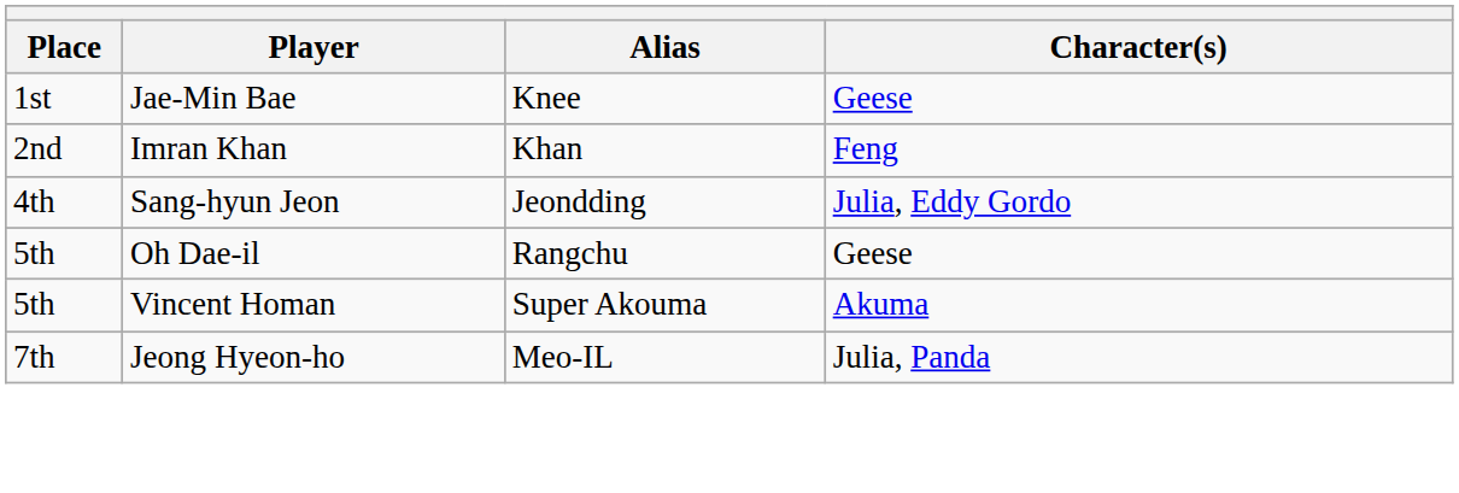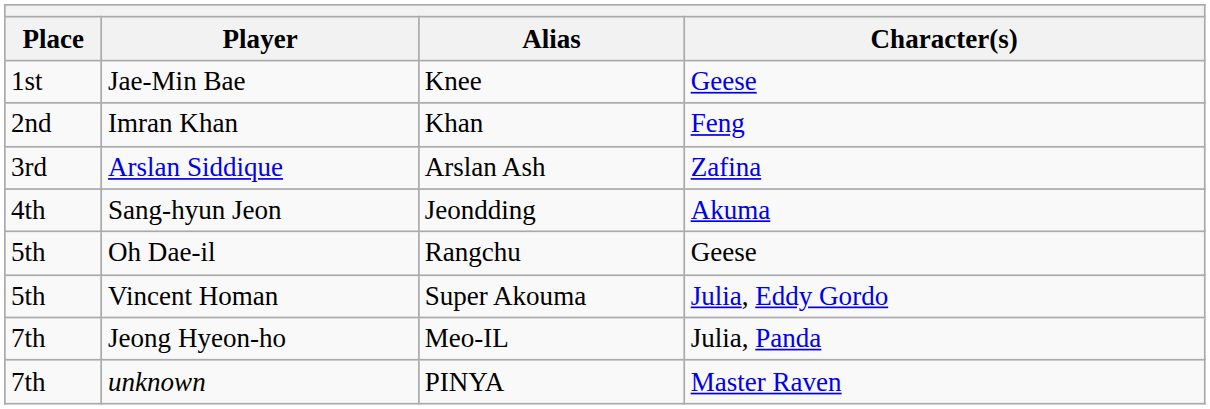+ row: 3rd | Arslan Siddique | Arslan Ash | Zafina
Sang-hyun Jeon | Character(s): Julia, Eddy Gordo -> Akuma
Vincent Homan | Character(s): Akuma -> Julia, Eddy Gordo
+ row: 7th | unknown | PINYA | Master Raven
